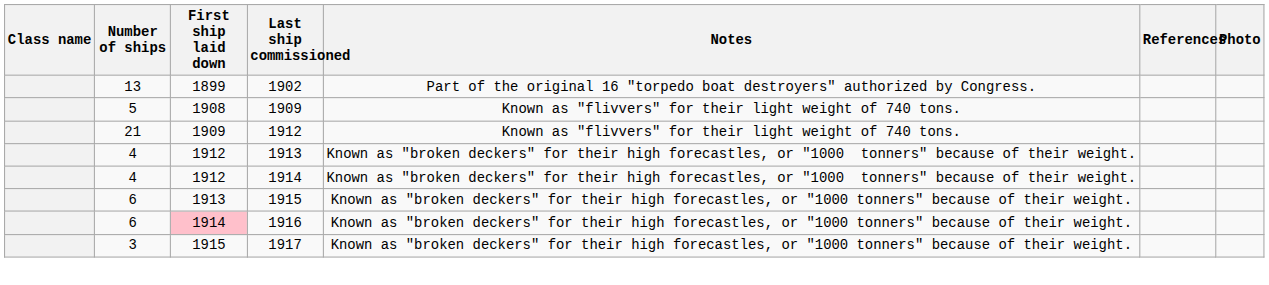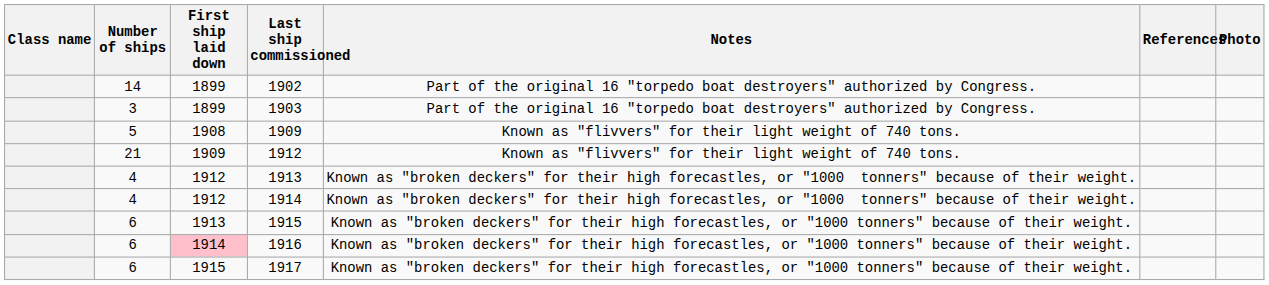1902 | Number of ships: 13 -> 14
+ row: 3 | 1899 | 1903 | Part of the original 16 "torpedo boat destroyers" authorized by Congress.
1917 | Number of ships: 3 -> 6
